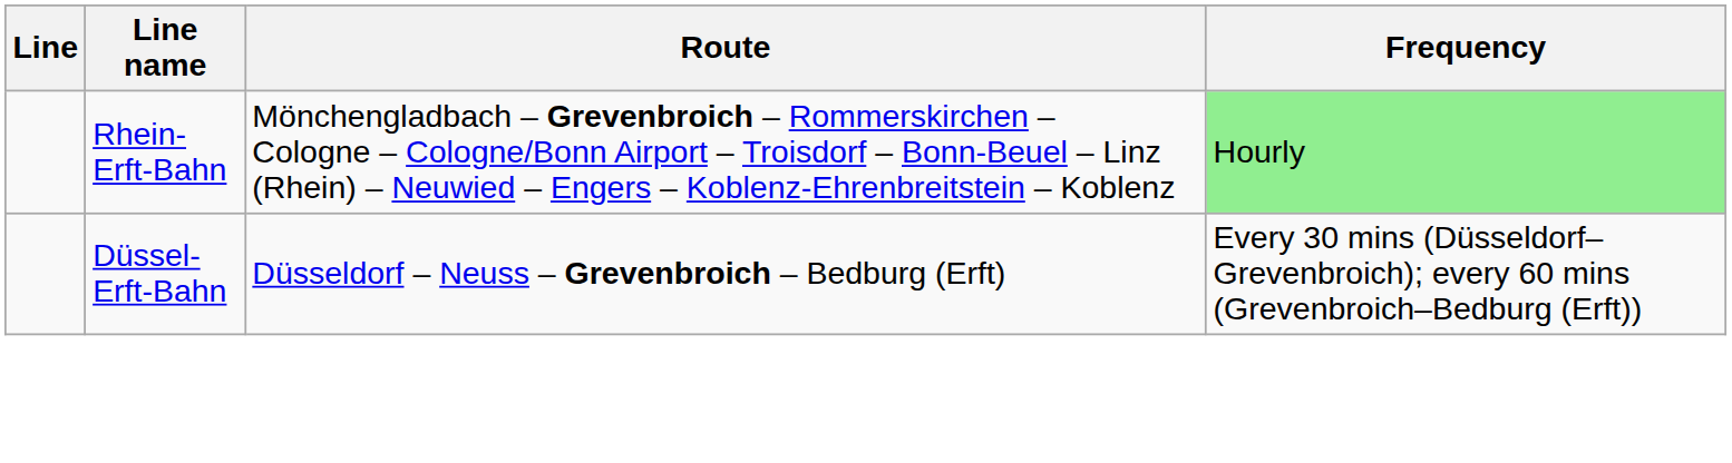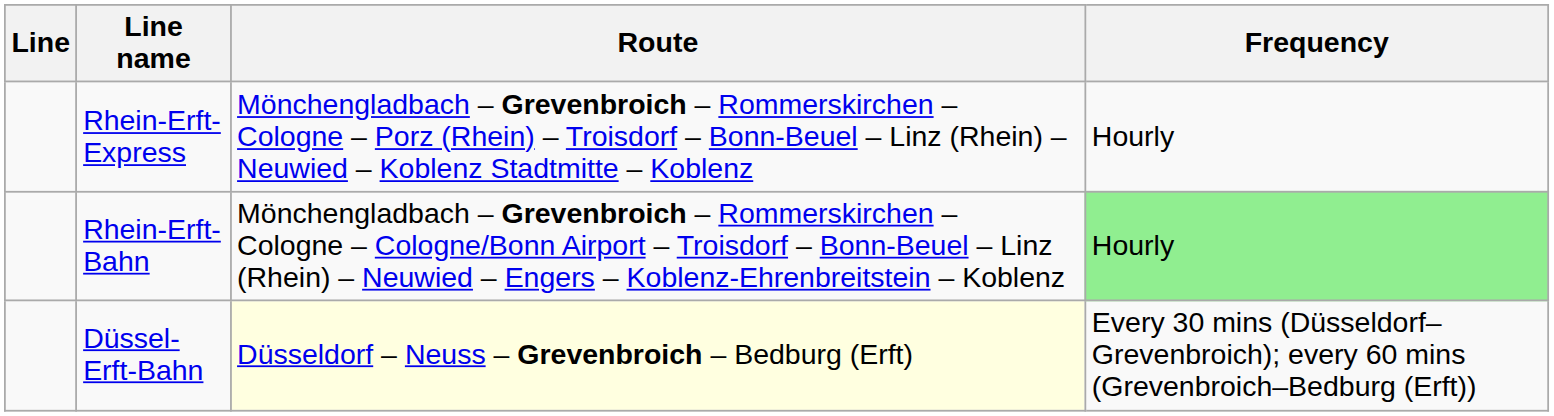+ row: Rhein-Erft-Express | Mönchengladbach – Grevenbroich – Rommerskirchen – Cologne – Porz (Rhein) – Troisdorf – Bonn-Beuel – Linz (Rhein) – Neuwied – Koblenz Stadtmitte – Koblenz | Hourly
Düssel-Erft-Bahn | Route: no background -> lightyellow background
